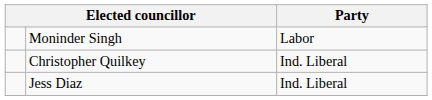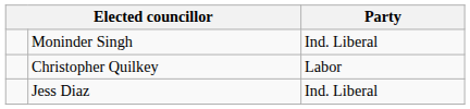Moninder Singh | Party: Labor -> Ind. Liberal
Christopher Quilkey | Party: Ind. Liberal -> Labor
